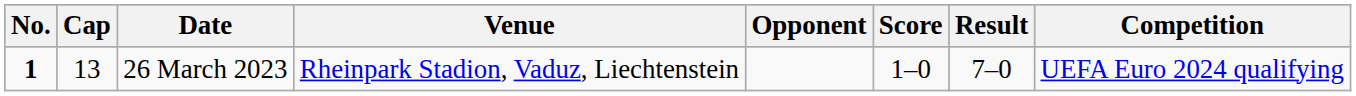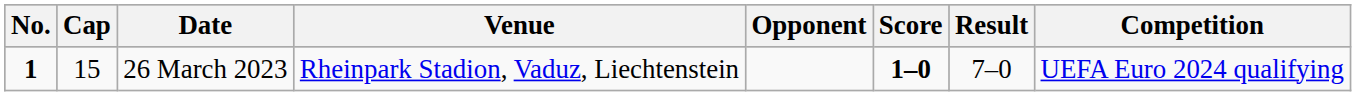26 March 2023 | Cap: 13 -> 15
26 March 2023 | Score: normal -> bold
